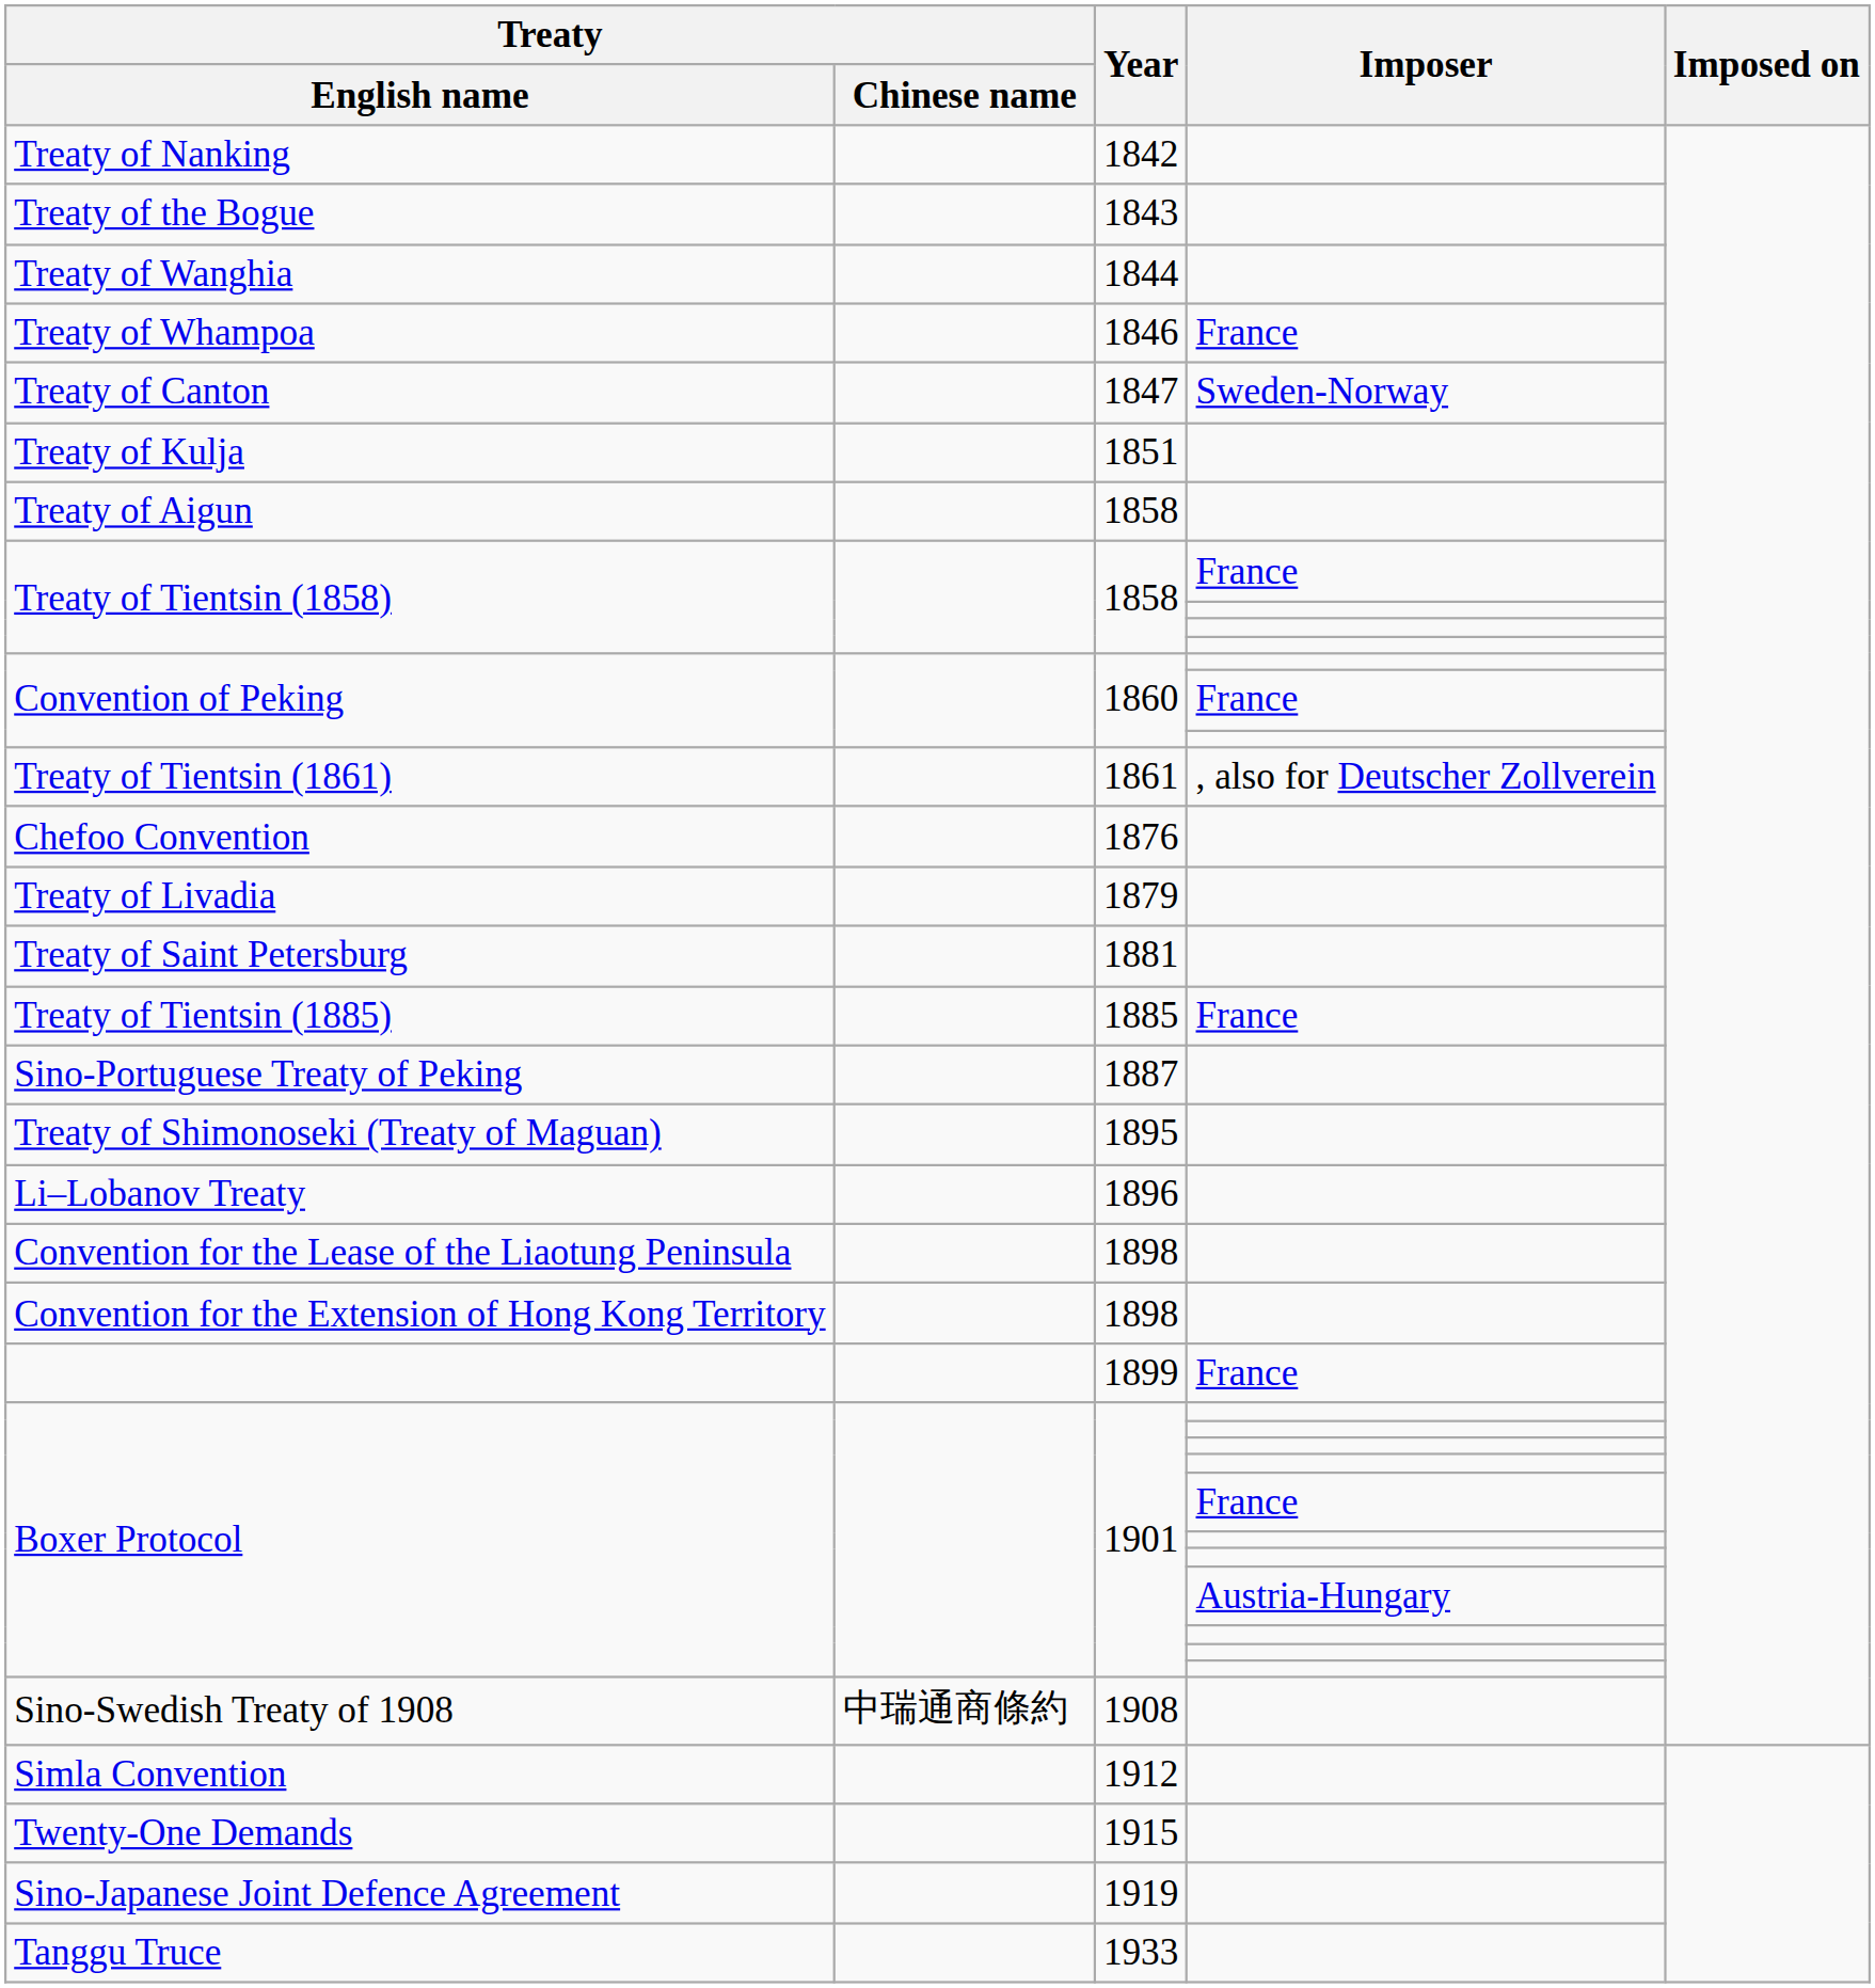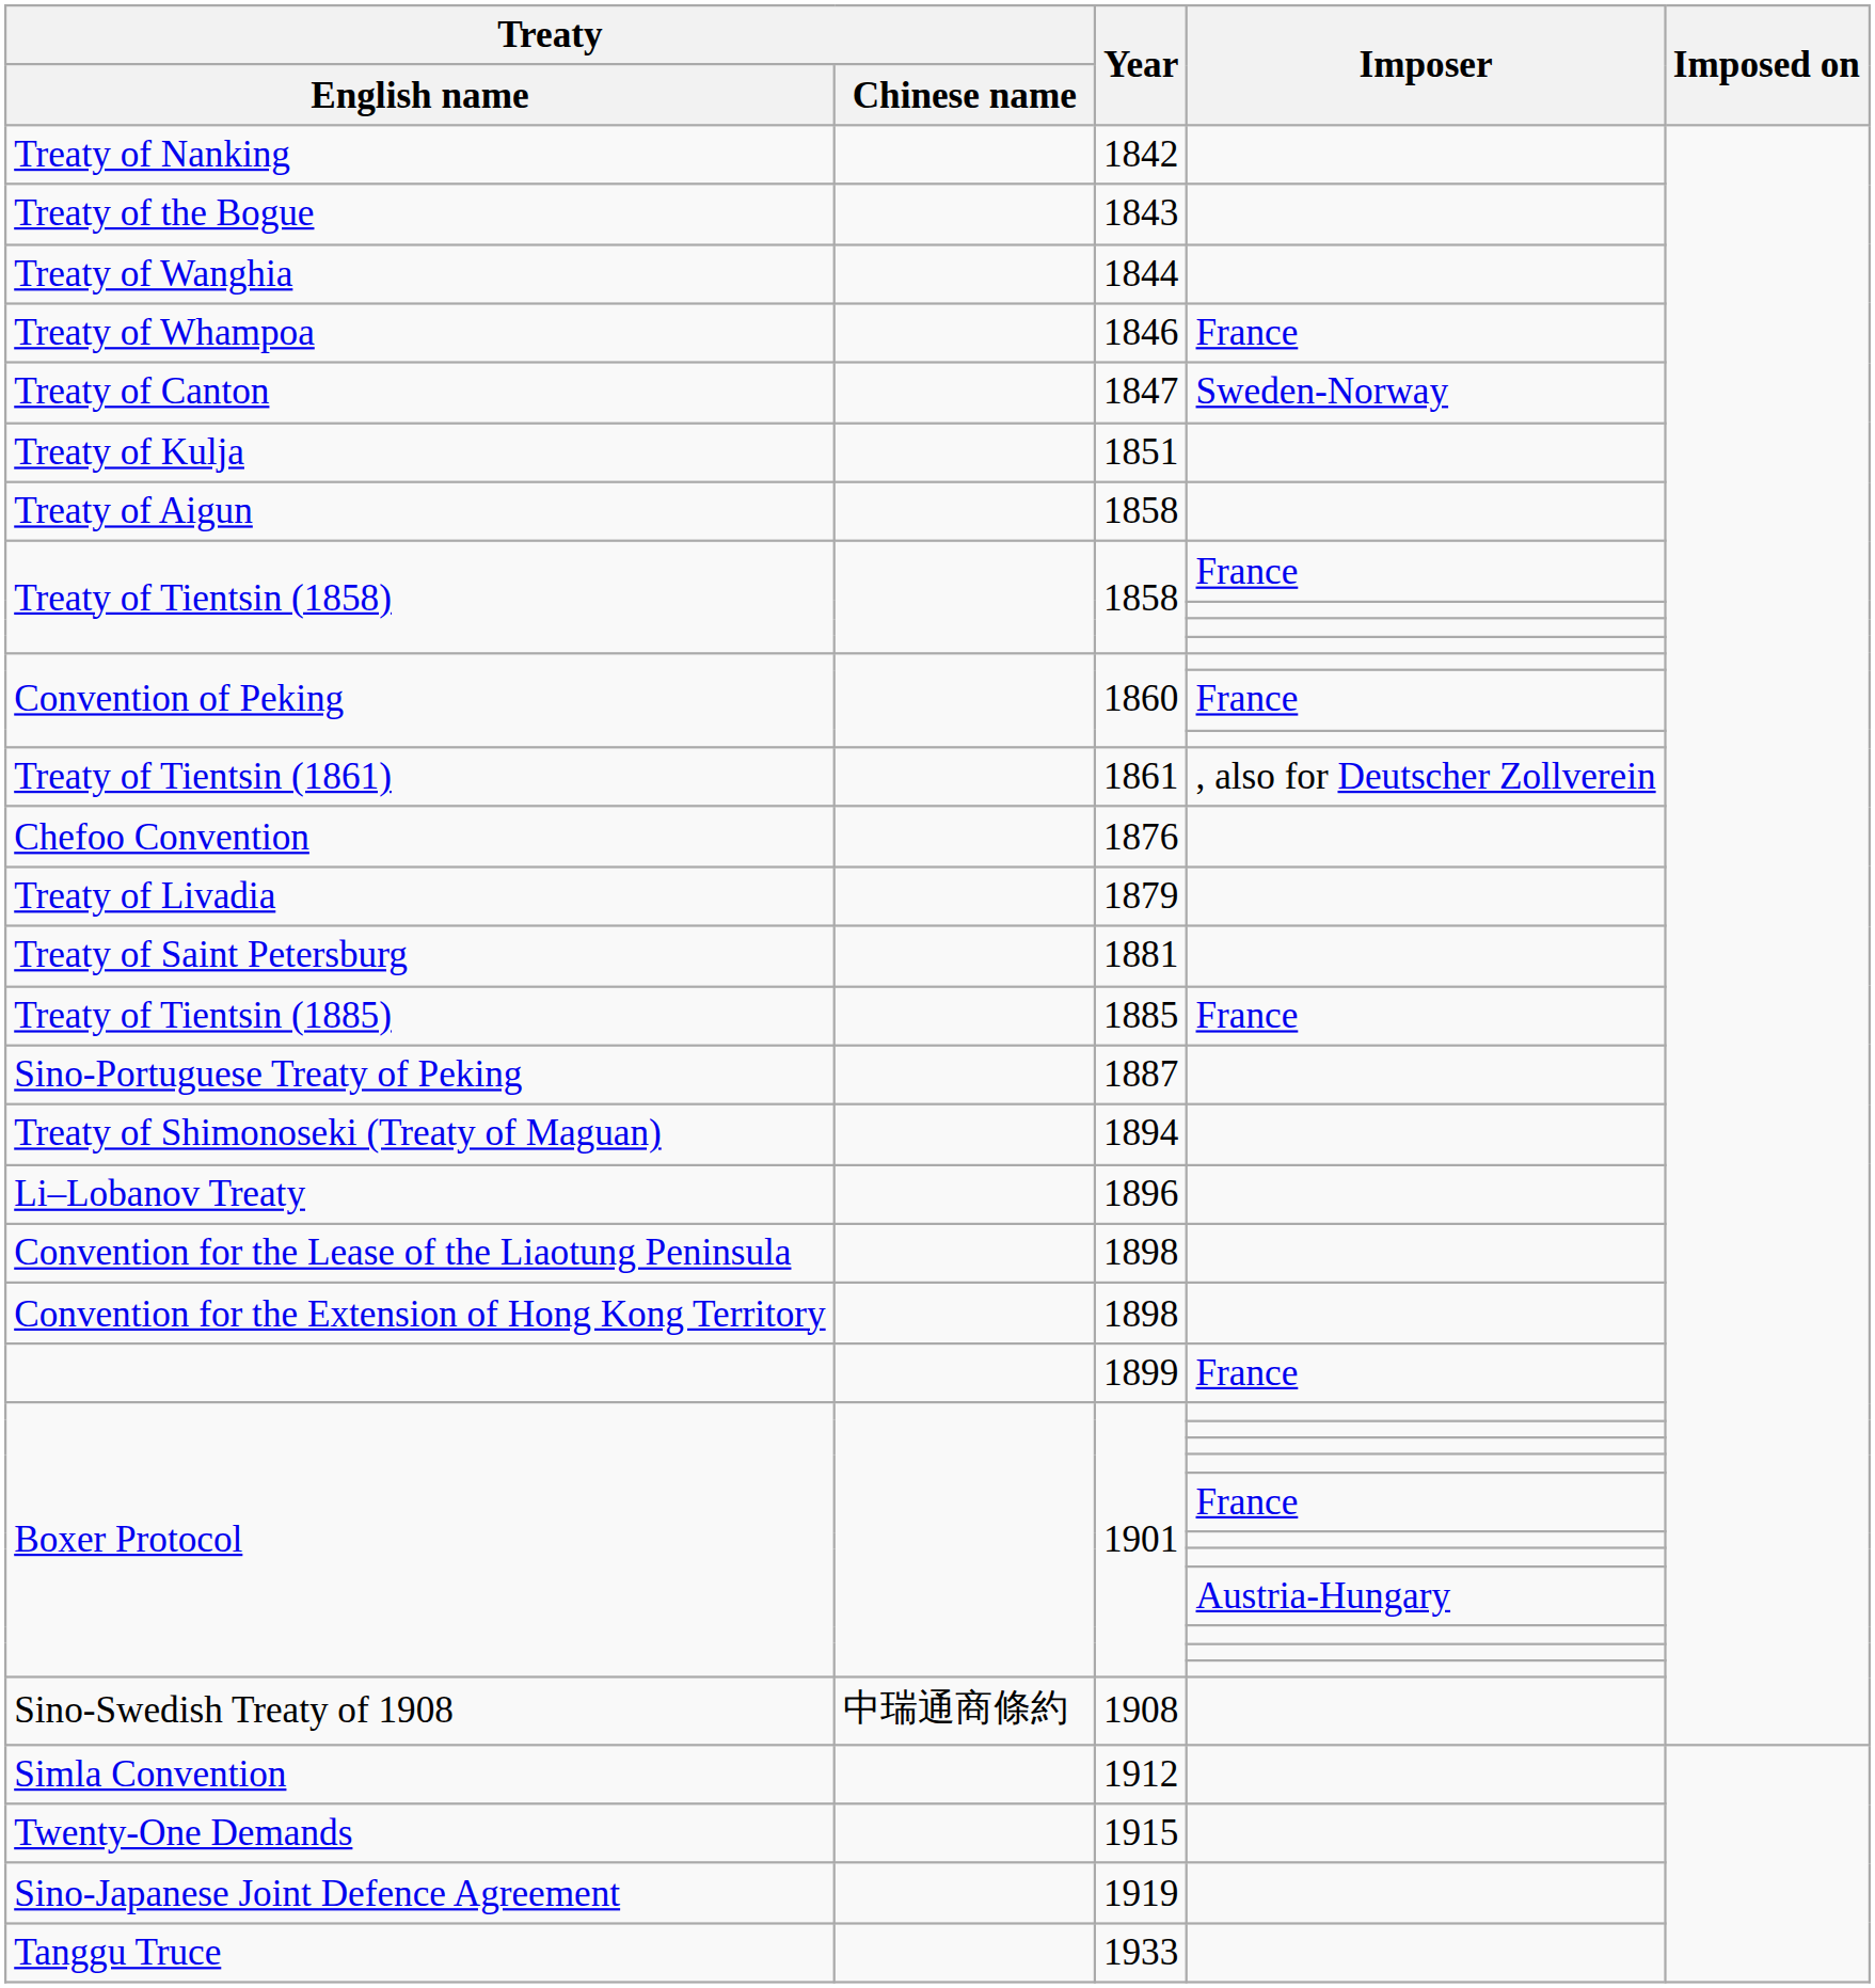Treaty of Shimonoseki (Treaty of Maguan) | Year: 1895 -> 1894
